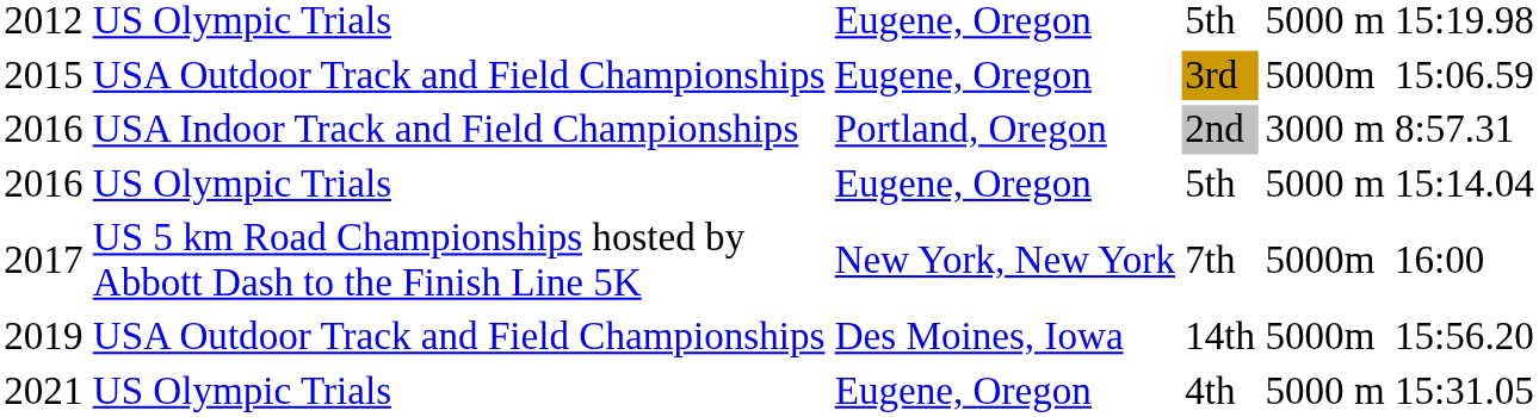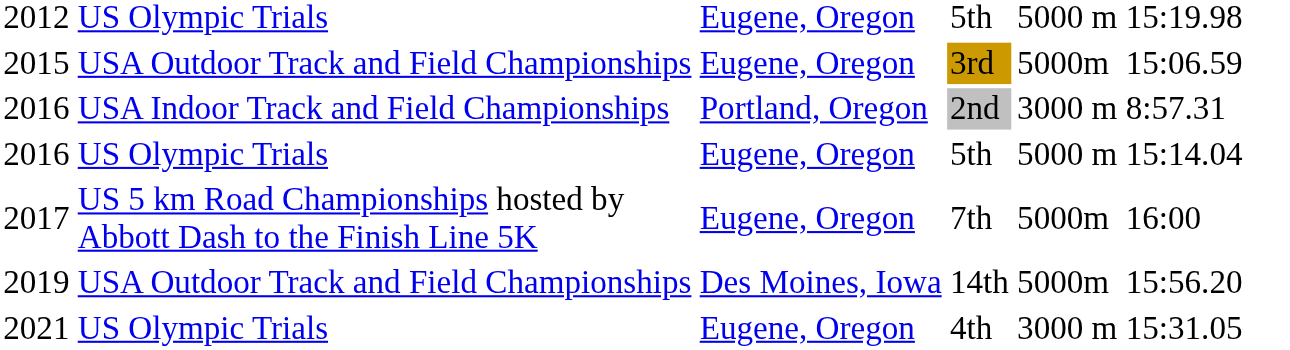7th | column 3: New York, New York -> Eugene, Oregon
4th | column 5: 5000 m -> 3000 m
